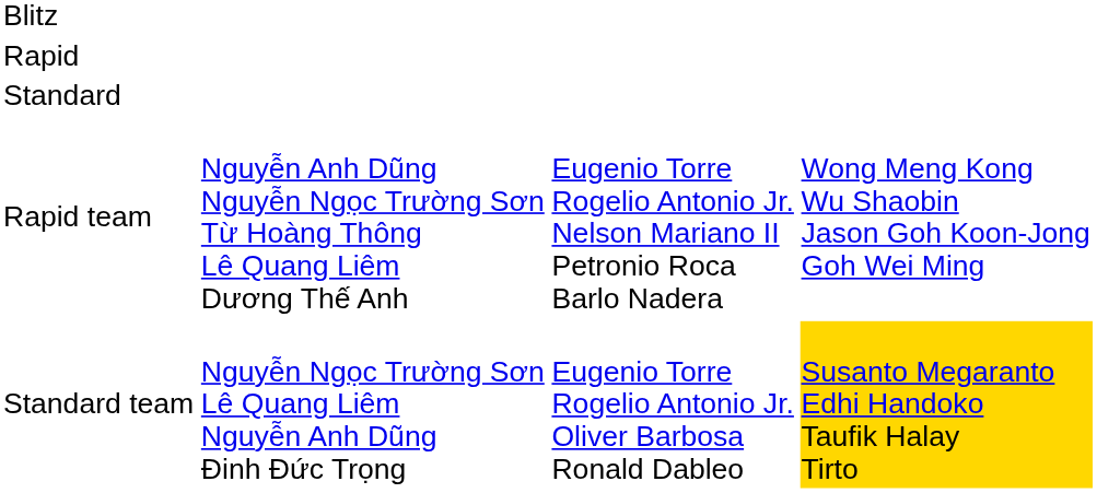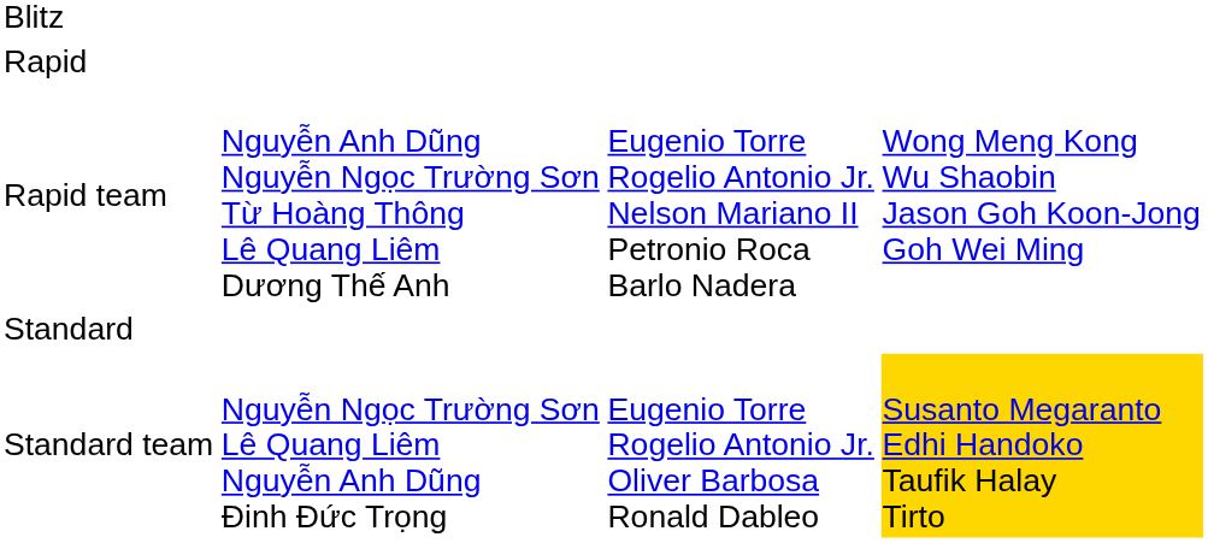rows swapped: Standard <-> Rapid team
